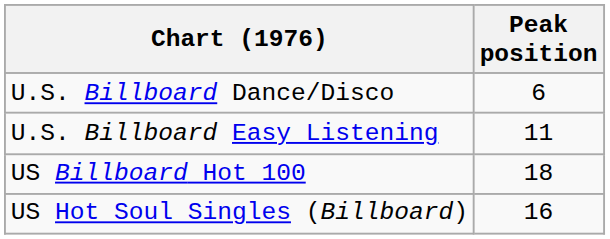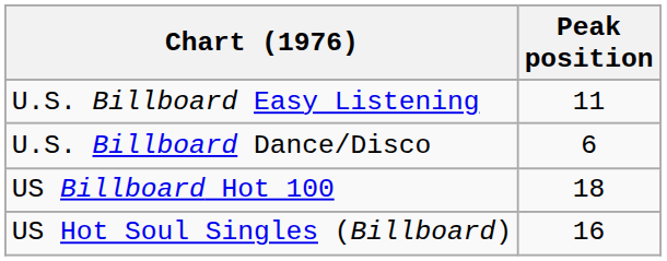rows swapped: U.S. Billboard Easy Listening <-> U.S. Billboard Dance/Disco
